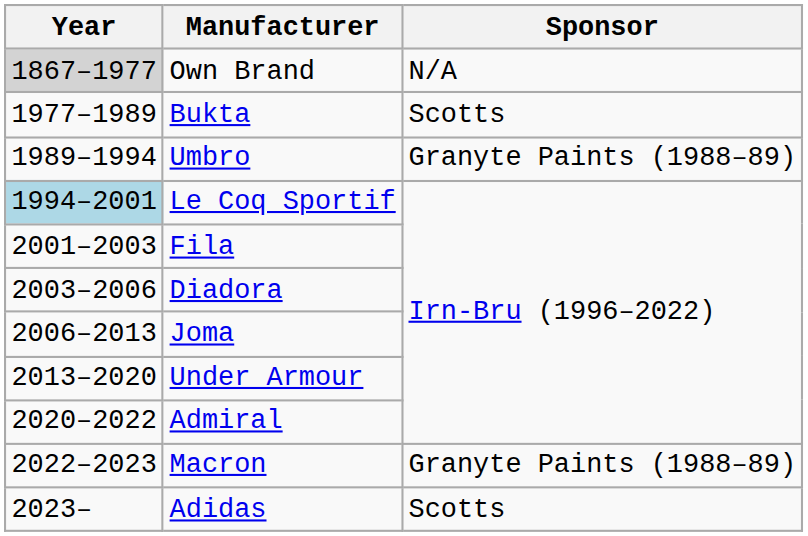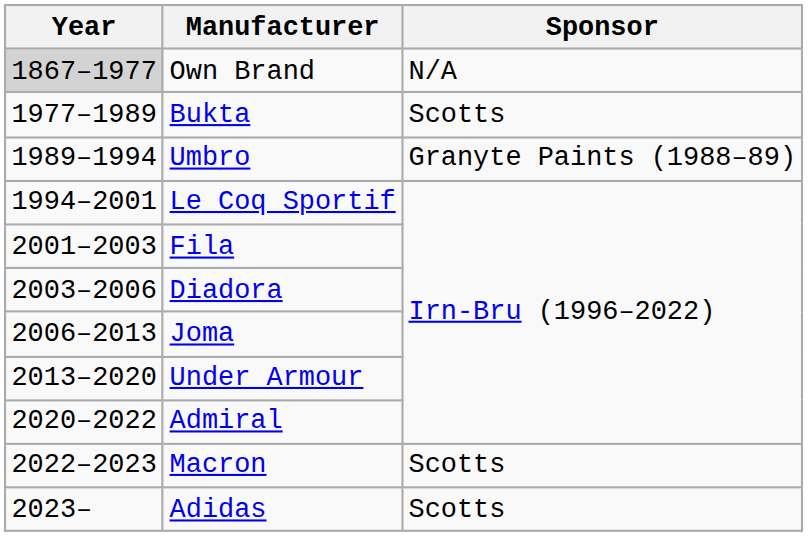Le Coq Sportif | Year: lightblue background -> no background
Macron | Sponsor: Granyte Paints (1988–89) -> Scotts
